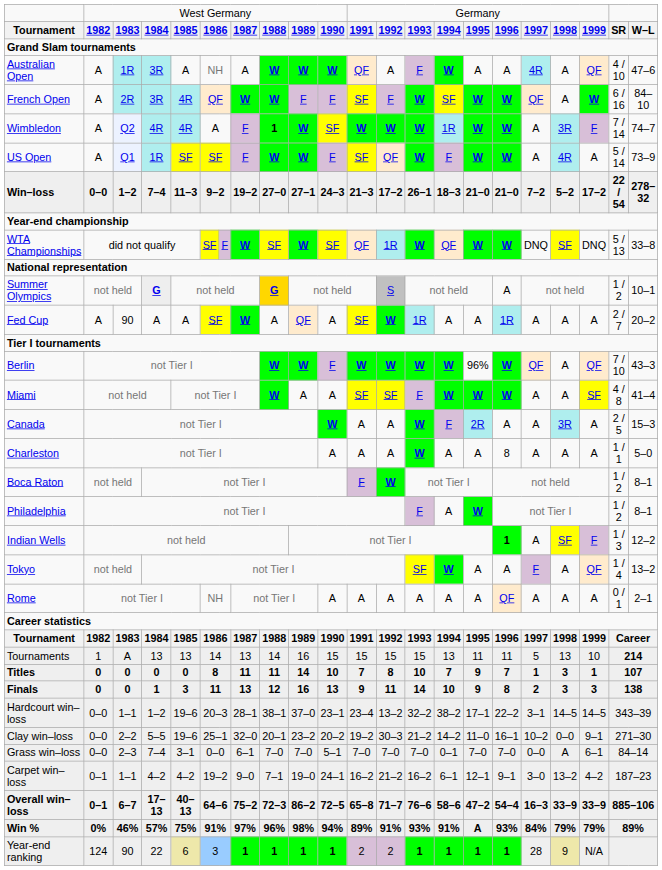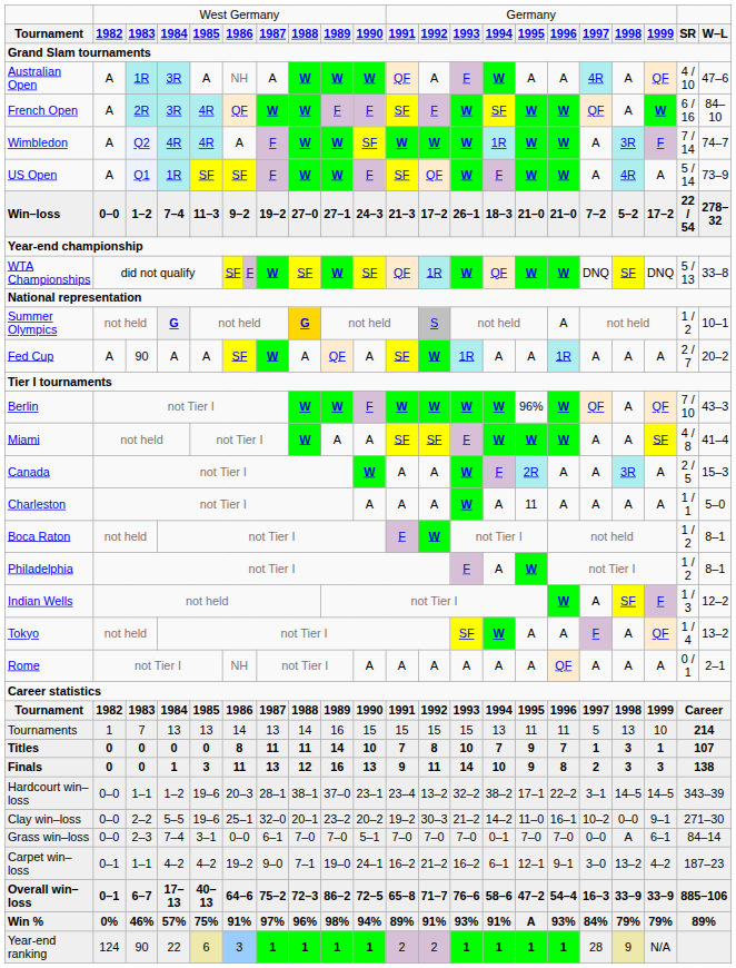Wimbledon | column 9: 1 -> W
Charleston | column 16: A -> 11
Charleston | column 17: 8 -> A
Indian Wells | column 17: 1 -> W
Tournaments | column 3: A -> 7
